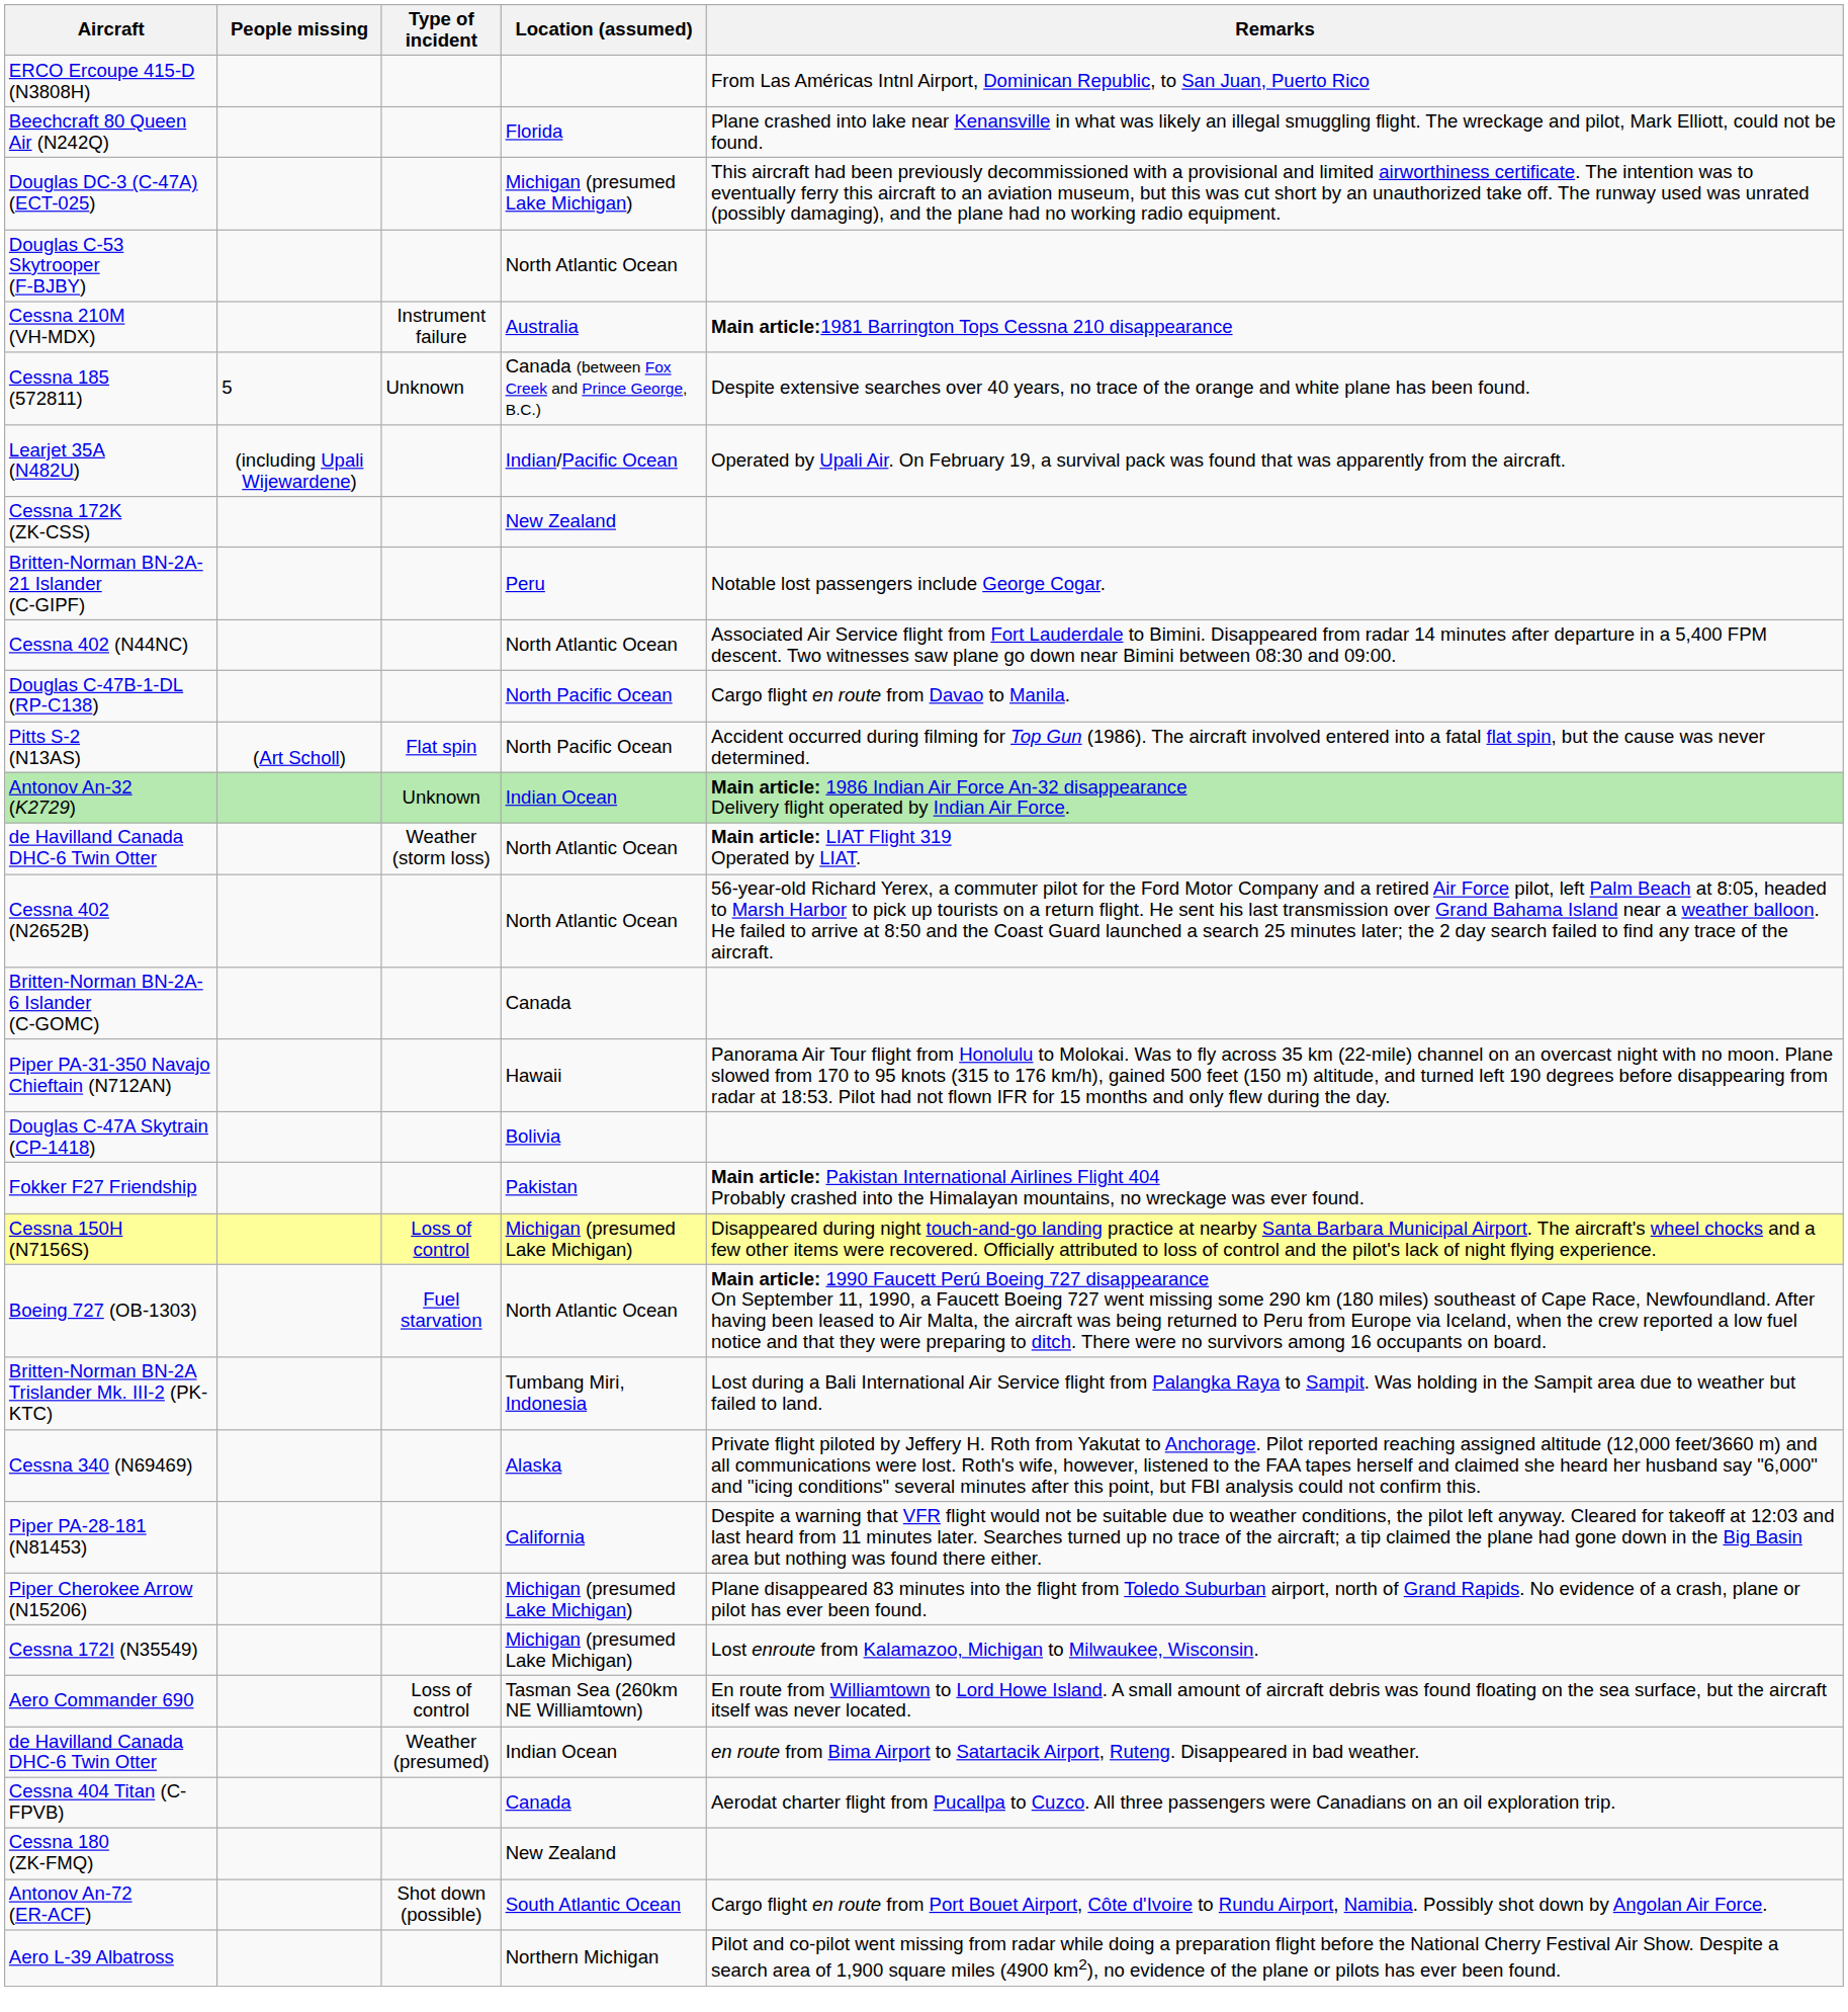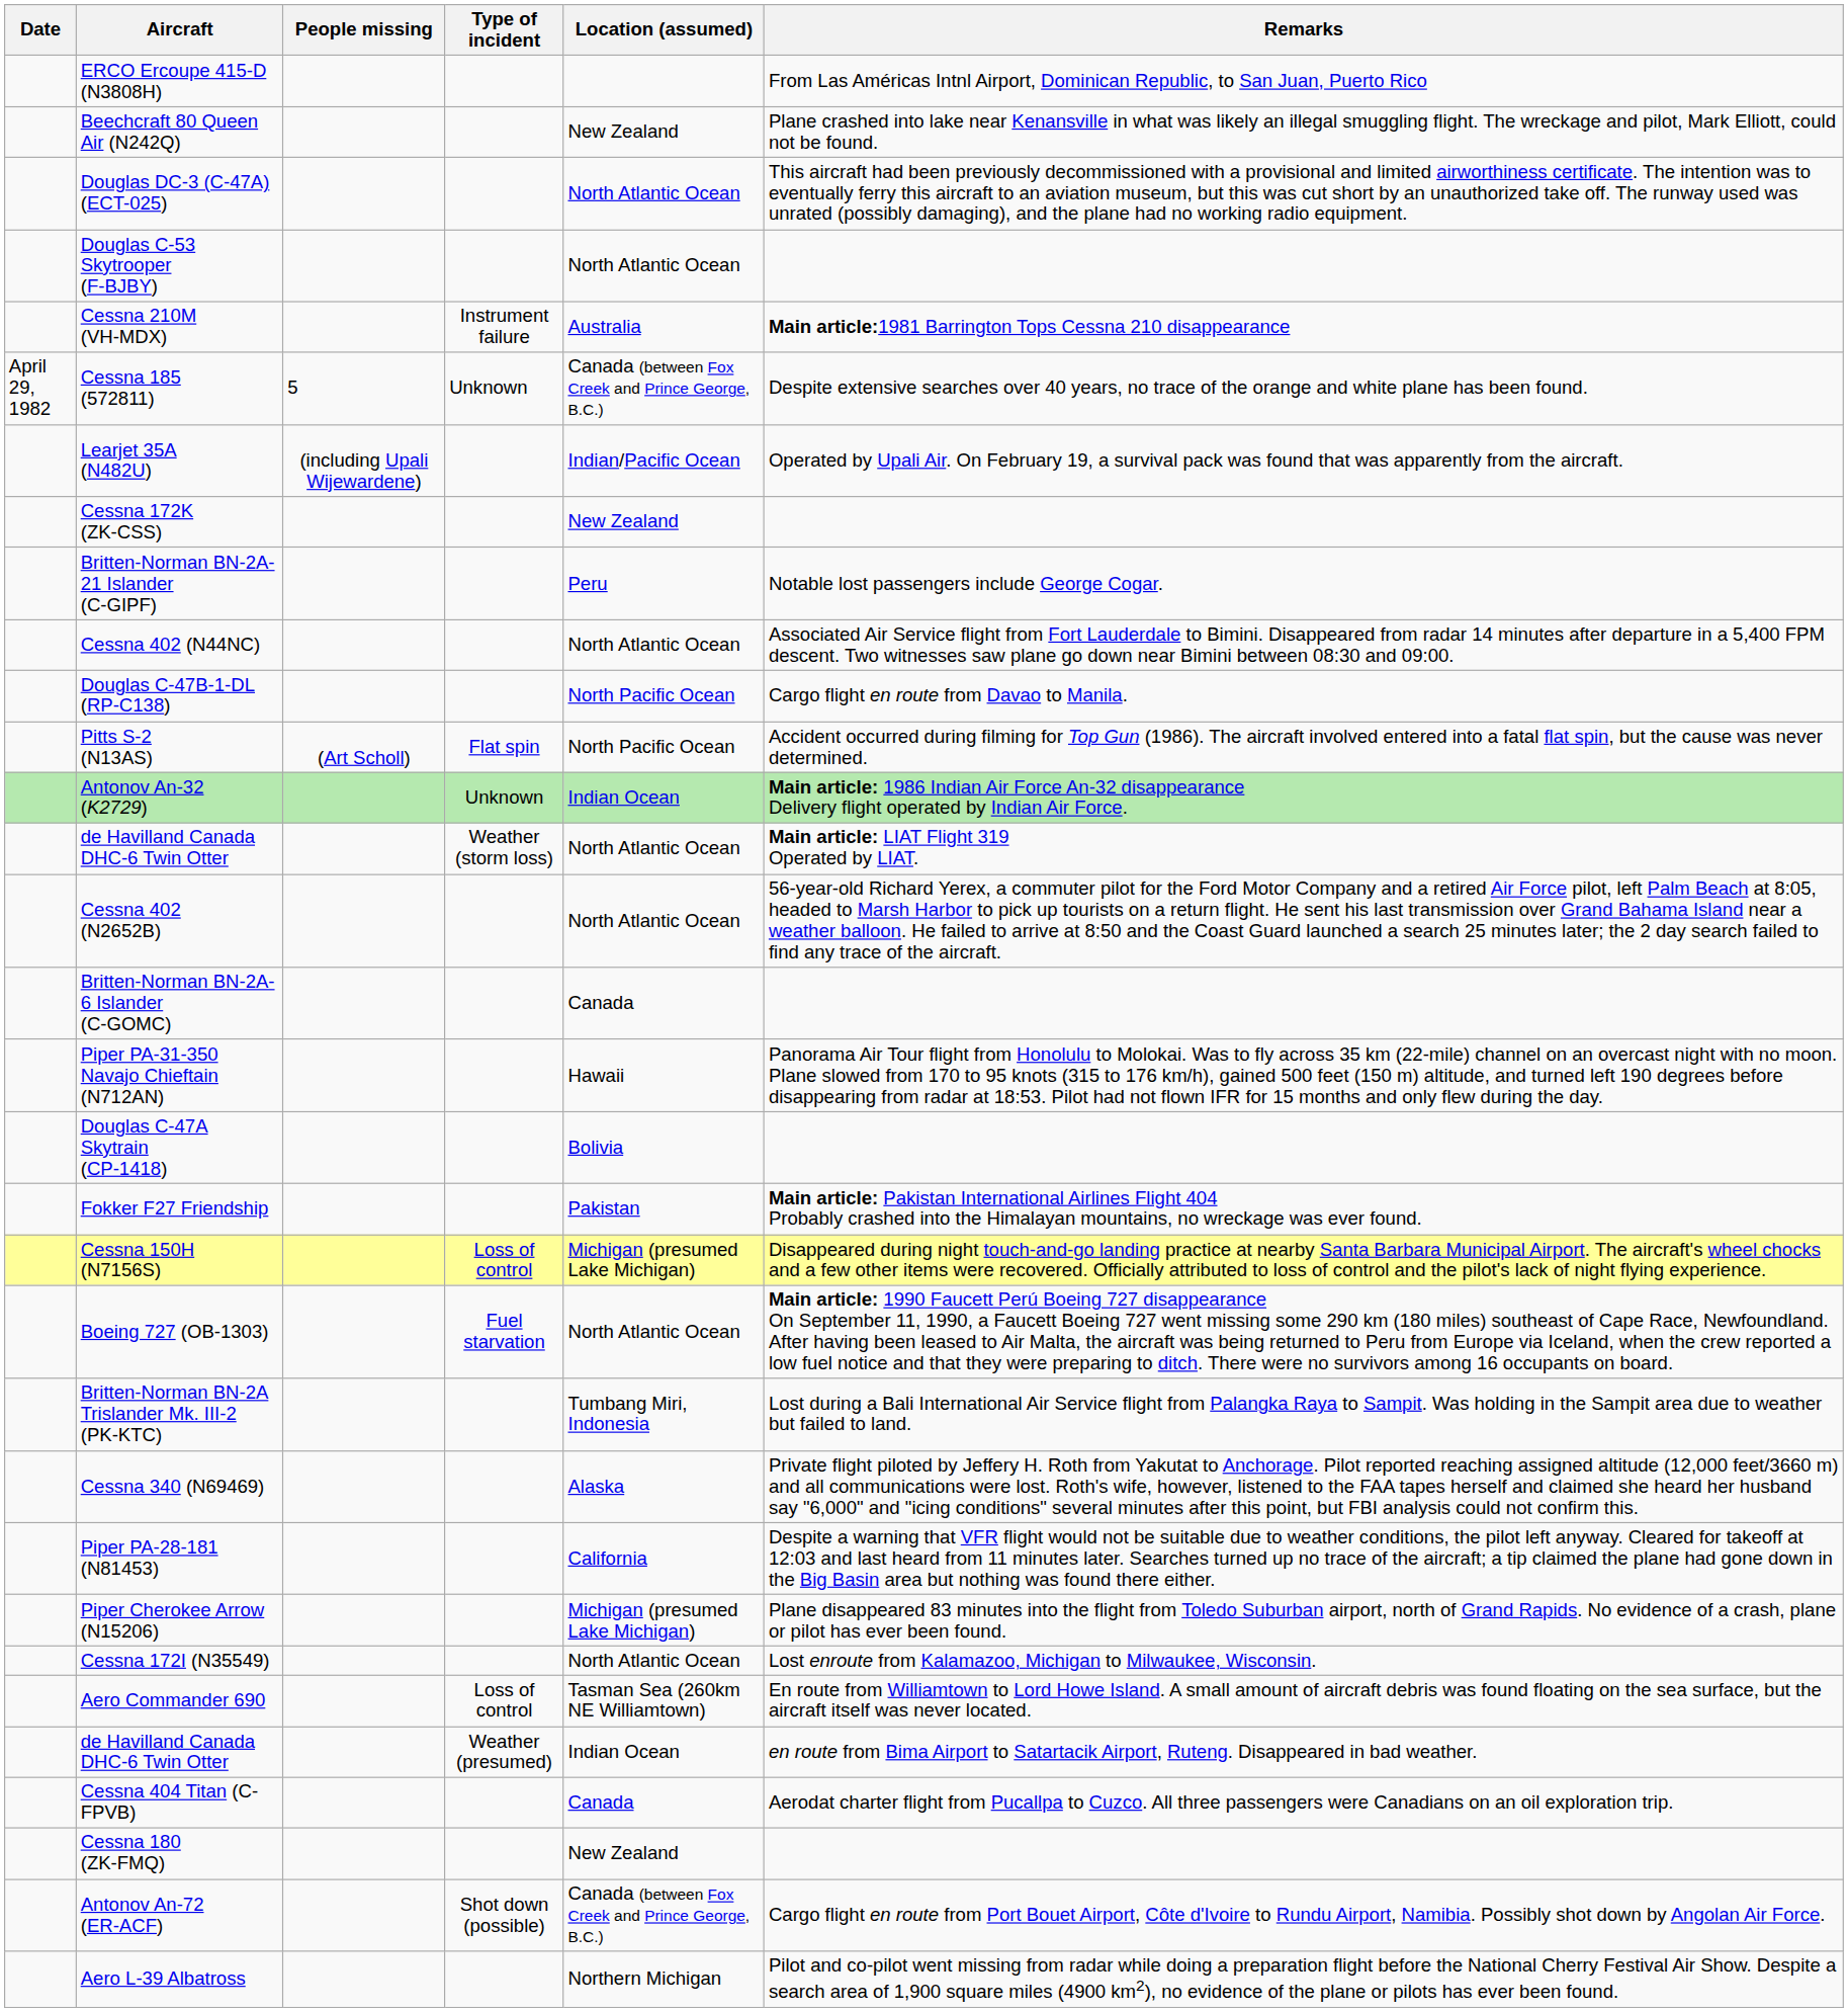+ column: Date | April 29, 1982
Beechcraft 80 Queen Air (N242Q) | Location (assumed): Florida -> New Zealand
Douglas DC-3 (C-47A) (ECT-025) | Location (assumed): Michigan (presumed Lake Michigan) -> North Atlantic Ocean
Cessna 172I (N35549) | Location (assumed): Michigan (presumed Lake Michigan) -> North Atlantic Ocean
Antonov An-72 (ER-ACF) | Location (assumed): South Atlantic Ocean -> Canada (between Fox Creek and Prince George, B.C.)
